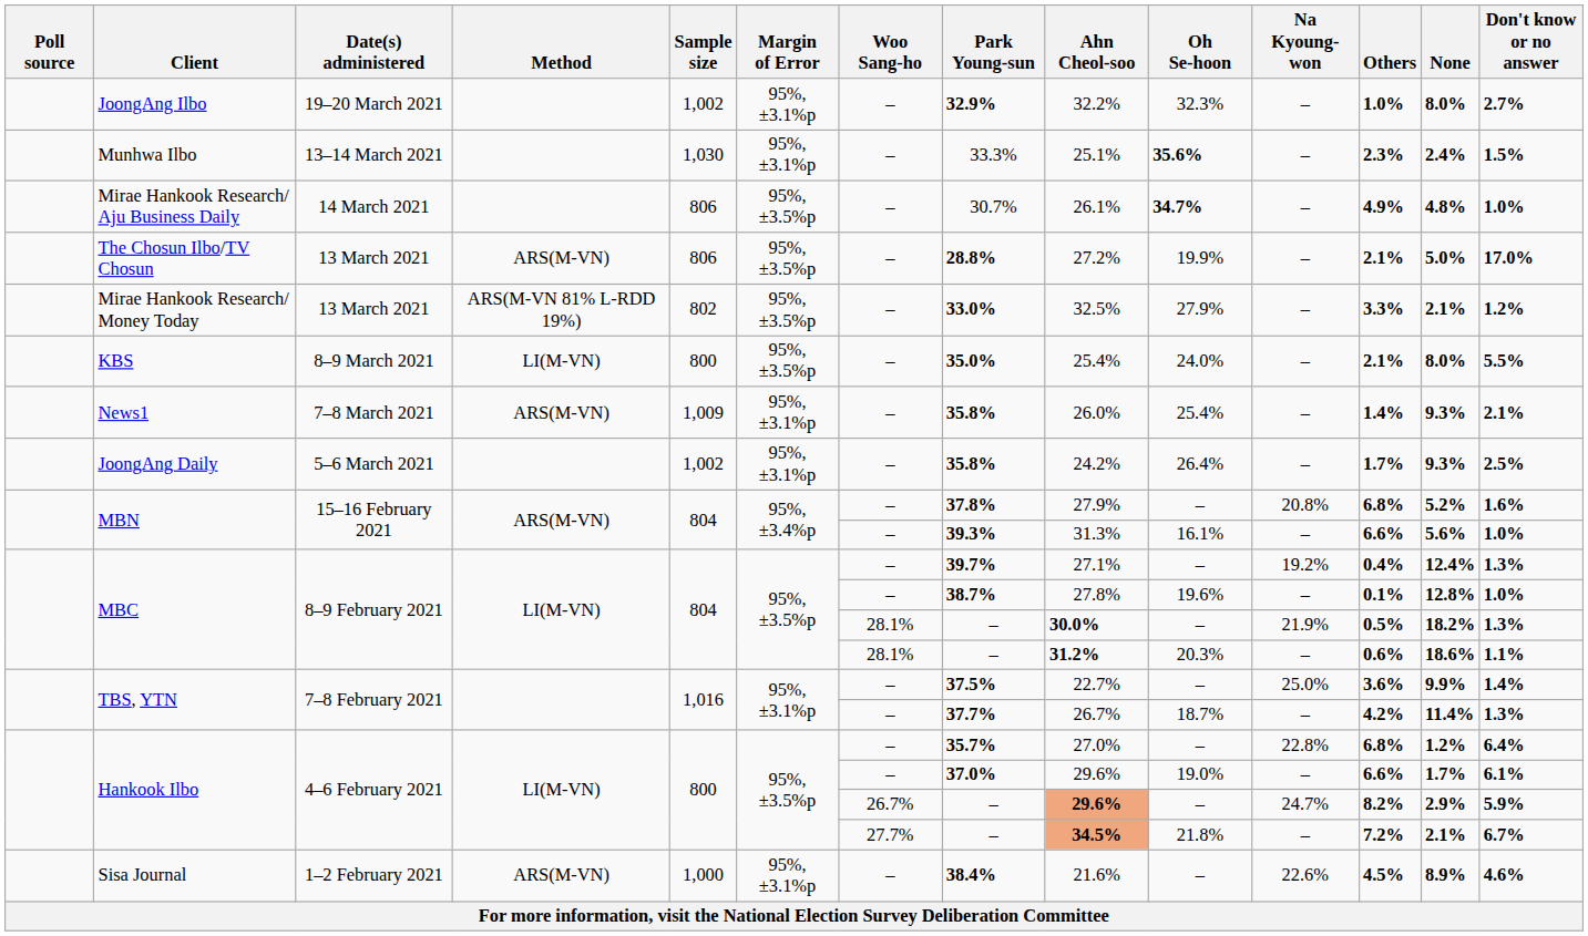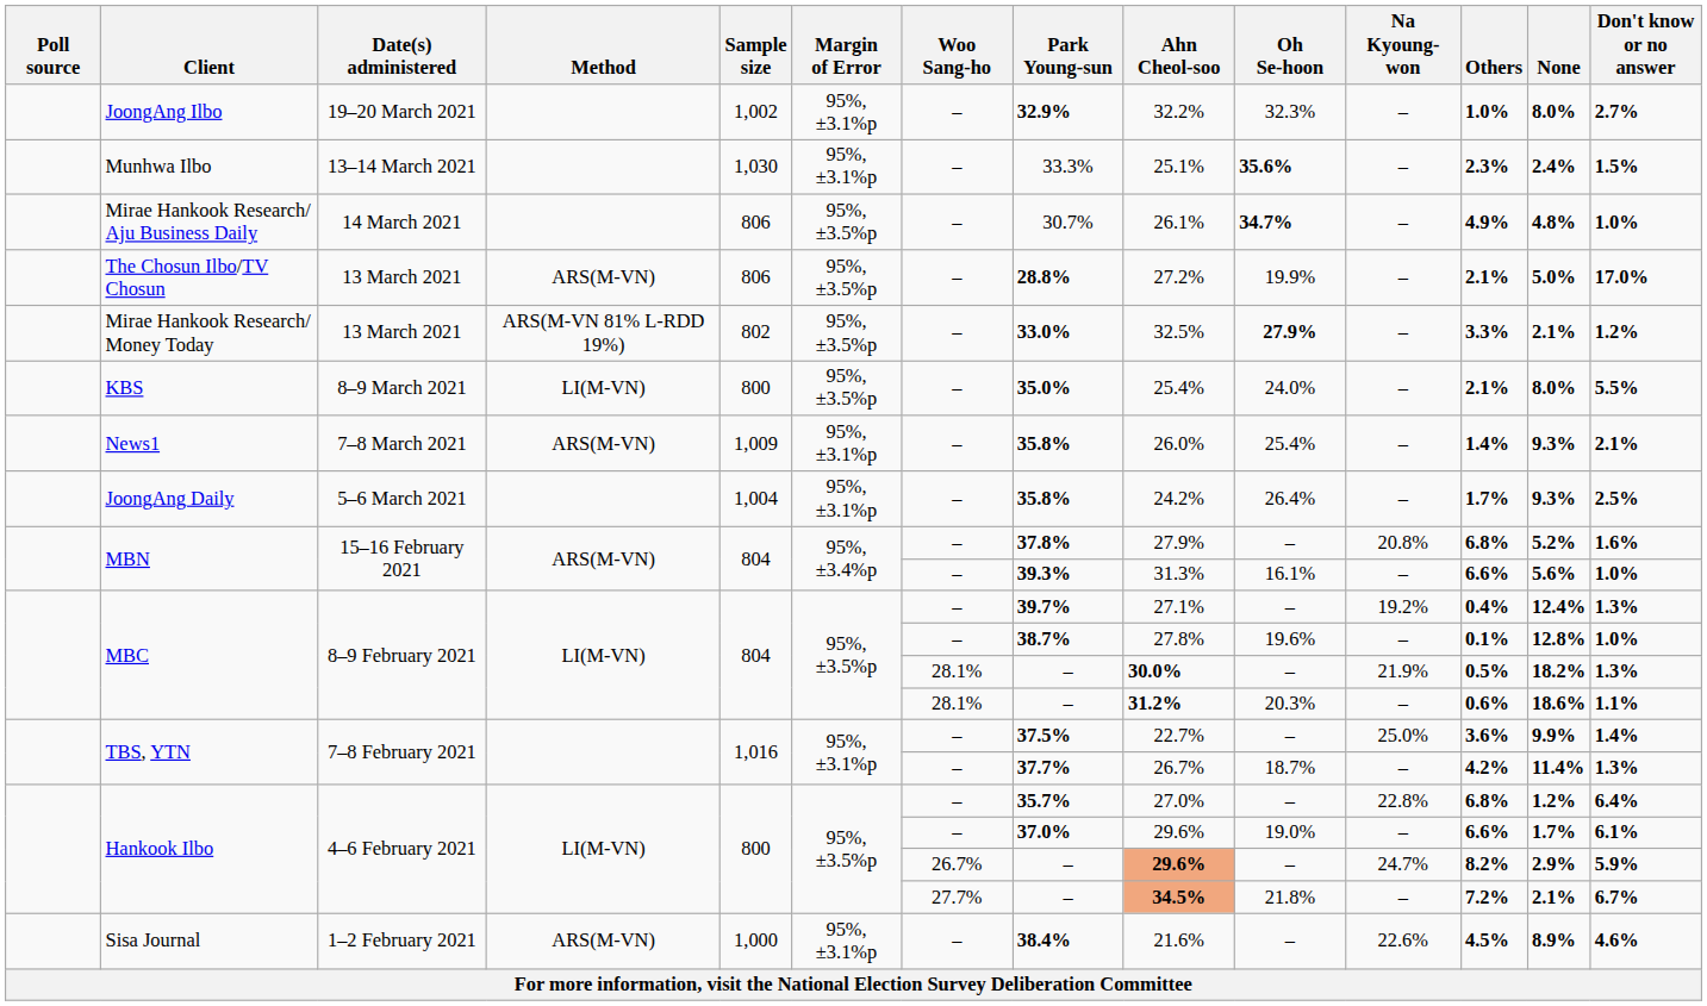Mirae Hankook Research/ Money Today | Oh Se-hoon: normal -> bold
JoongAng Daily | Sample size: 1,002 -> 1,004
